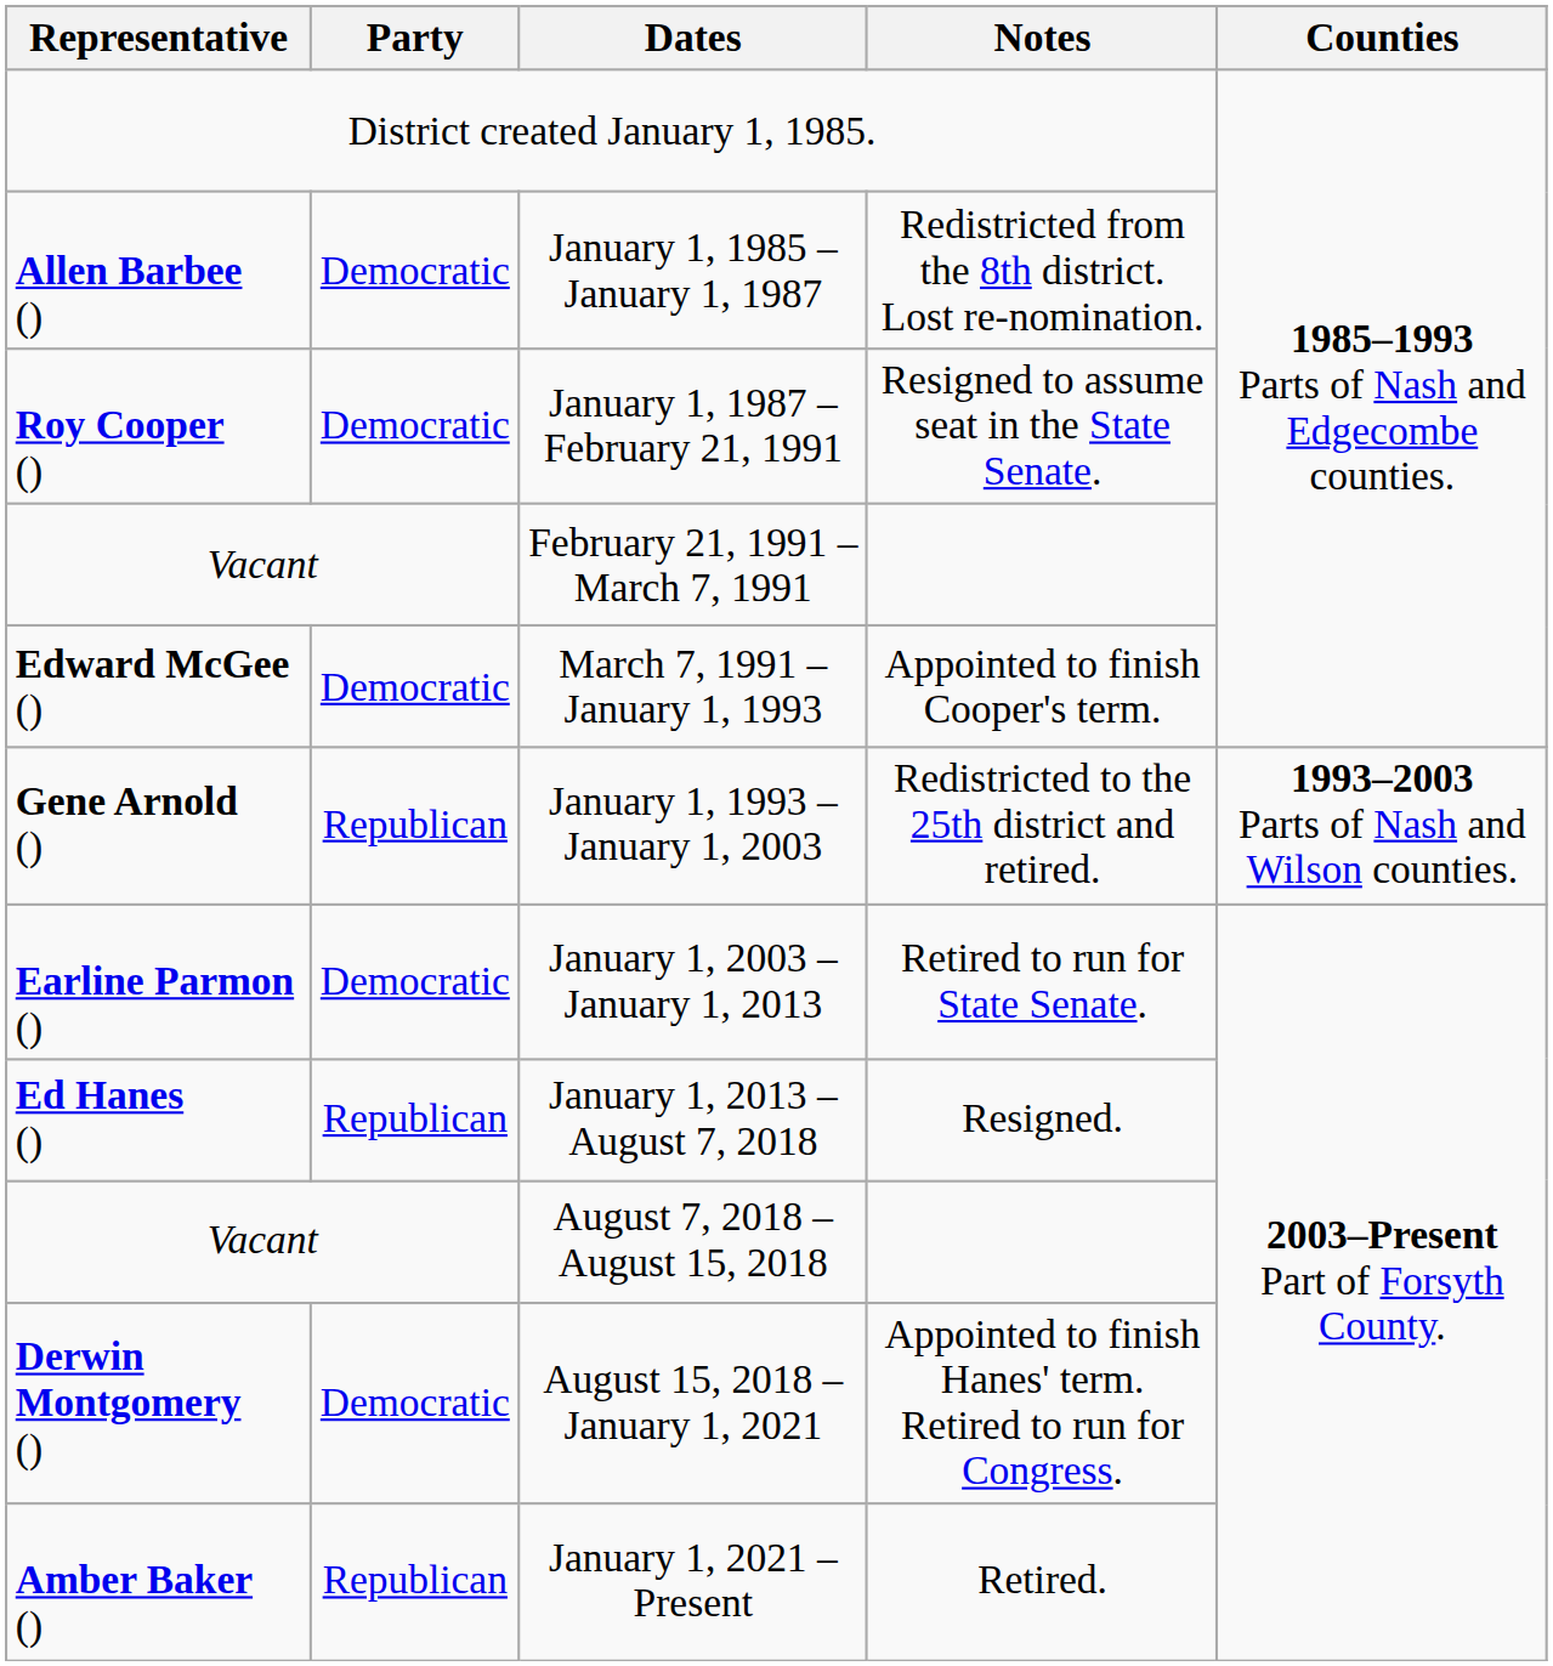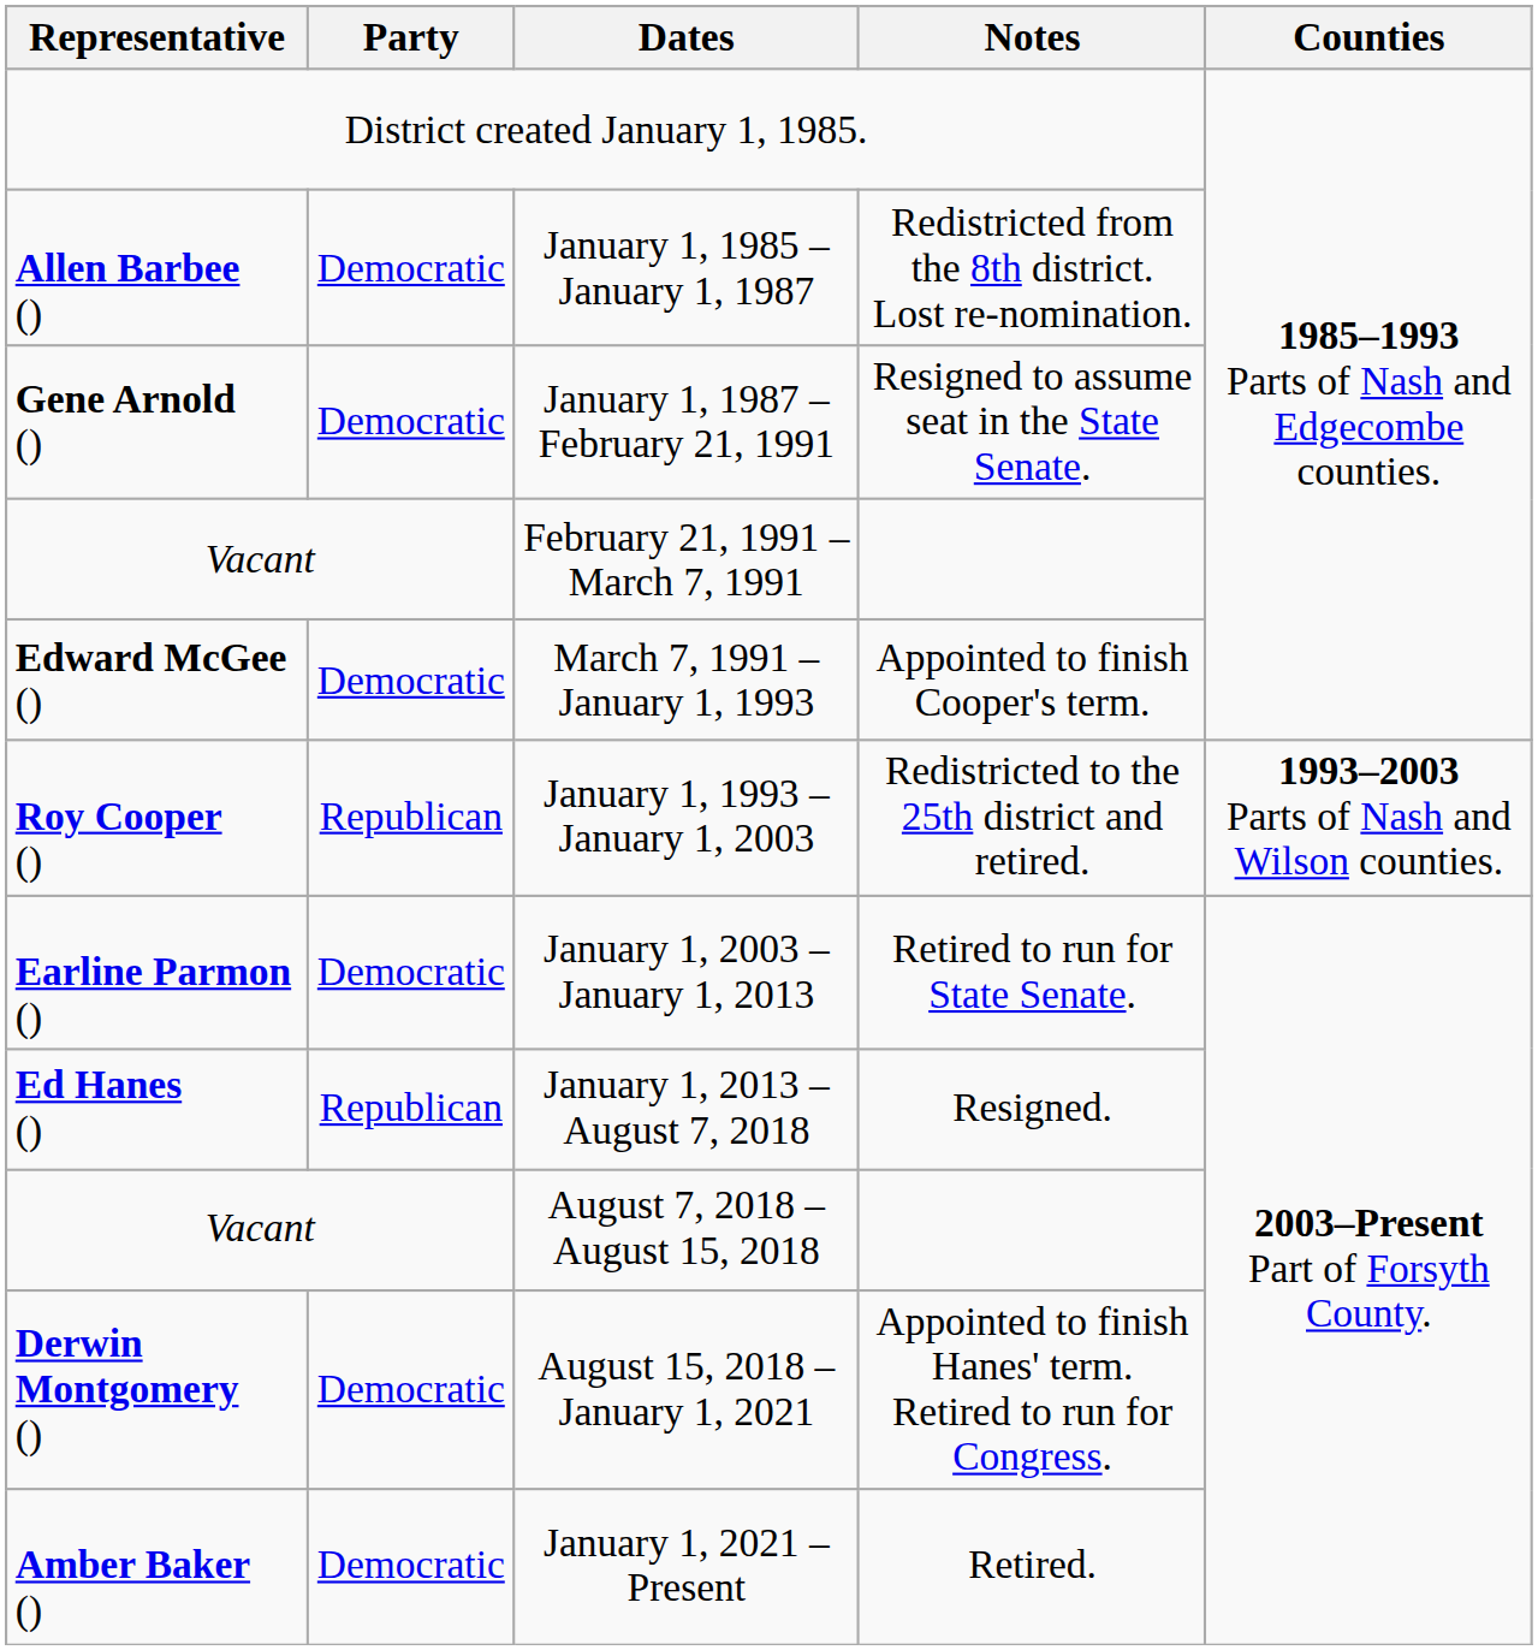January 1, 1987 – February 21, 1991 | Representative: Roy Cooper () -> Gene Arnold ()
January 1, 1993 – January 1, 2003 | Representative: Gene Arnold () -> Roy Cooper ()
January 1, 2021 – Present | Party: Republican -> Democratic
